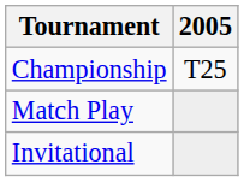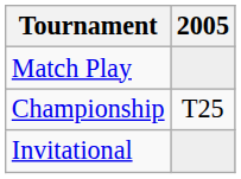rows swapped: Match Play <-> Championship
